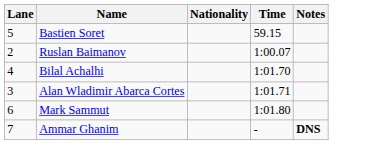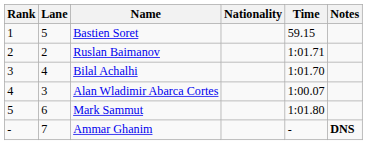+ column: Rank | 1 | 2 | 3 | 4 | 5 | -
Ruslan Baimanov | Time: 1:00.07 -> 1:01.71
Alan Wladimir Abarca Cortes | Time: 1:01.71 -> 1:00.07
